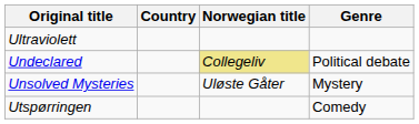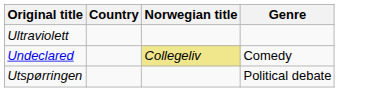Undeclared | Genre: Political debate -> Comedy
- row: Unsolved Mysteries | Uløste Gåter | Mystery
Utspørringen | Genre: Comedy -> Political debate
